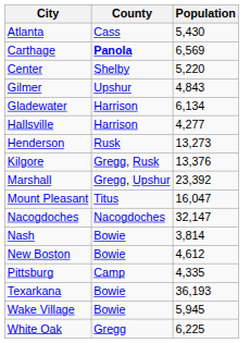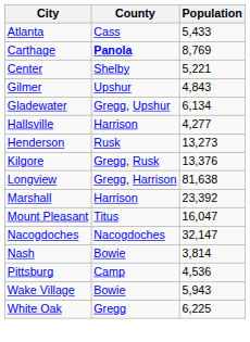Atlanta | Population: 5,430 -> 5,433
Carthage | Population: 6,569 -> 8,769
Center | Population: 5,220 -> 5,221
Gladewater | County: Harrison -> Gregg, Upshur
+ row: Longview | Gregg, Harrison | 81,638
Marshall | County: Gregg, Upshur -> Harrison
- row: New Boston | Bowie | 4,612
Pittsburg | Population: 4,335 -> 4,536
- row: Texarkana | Bowie | 36,193
Wake Village | Population: 5,945 -> 5,943
